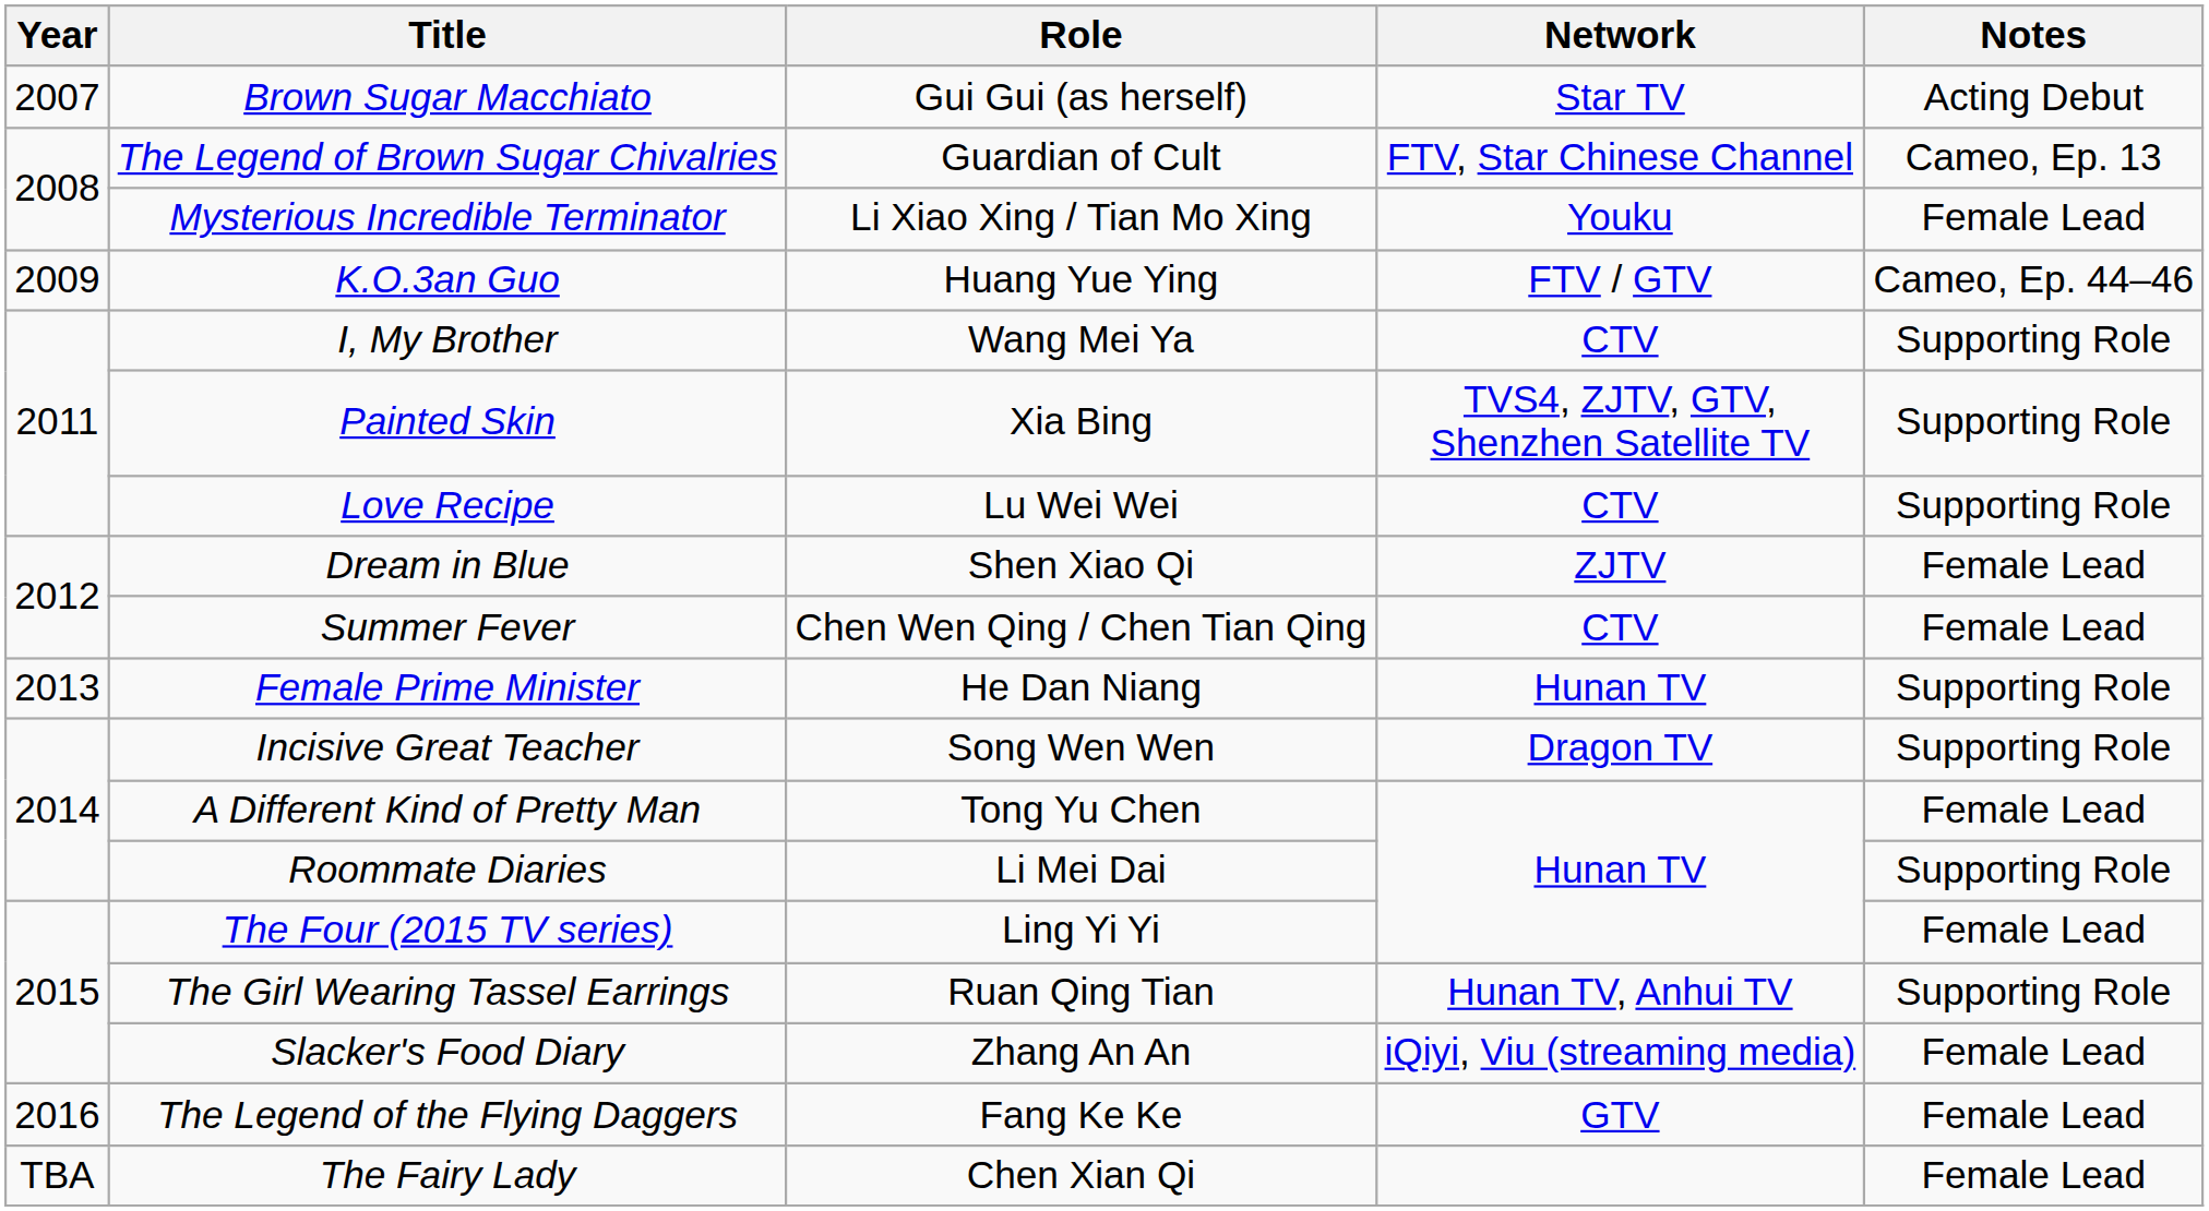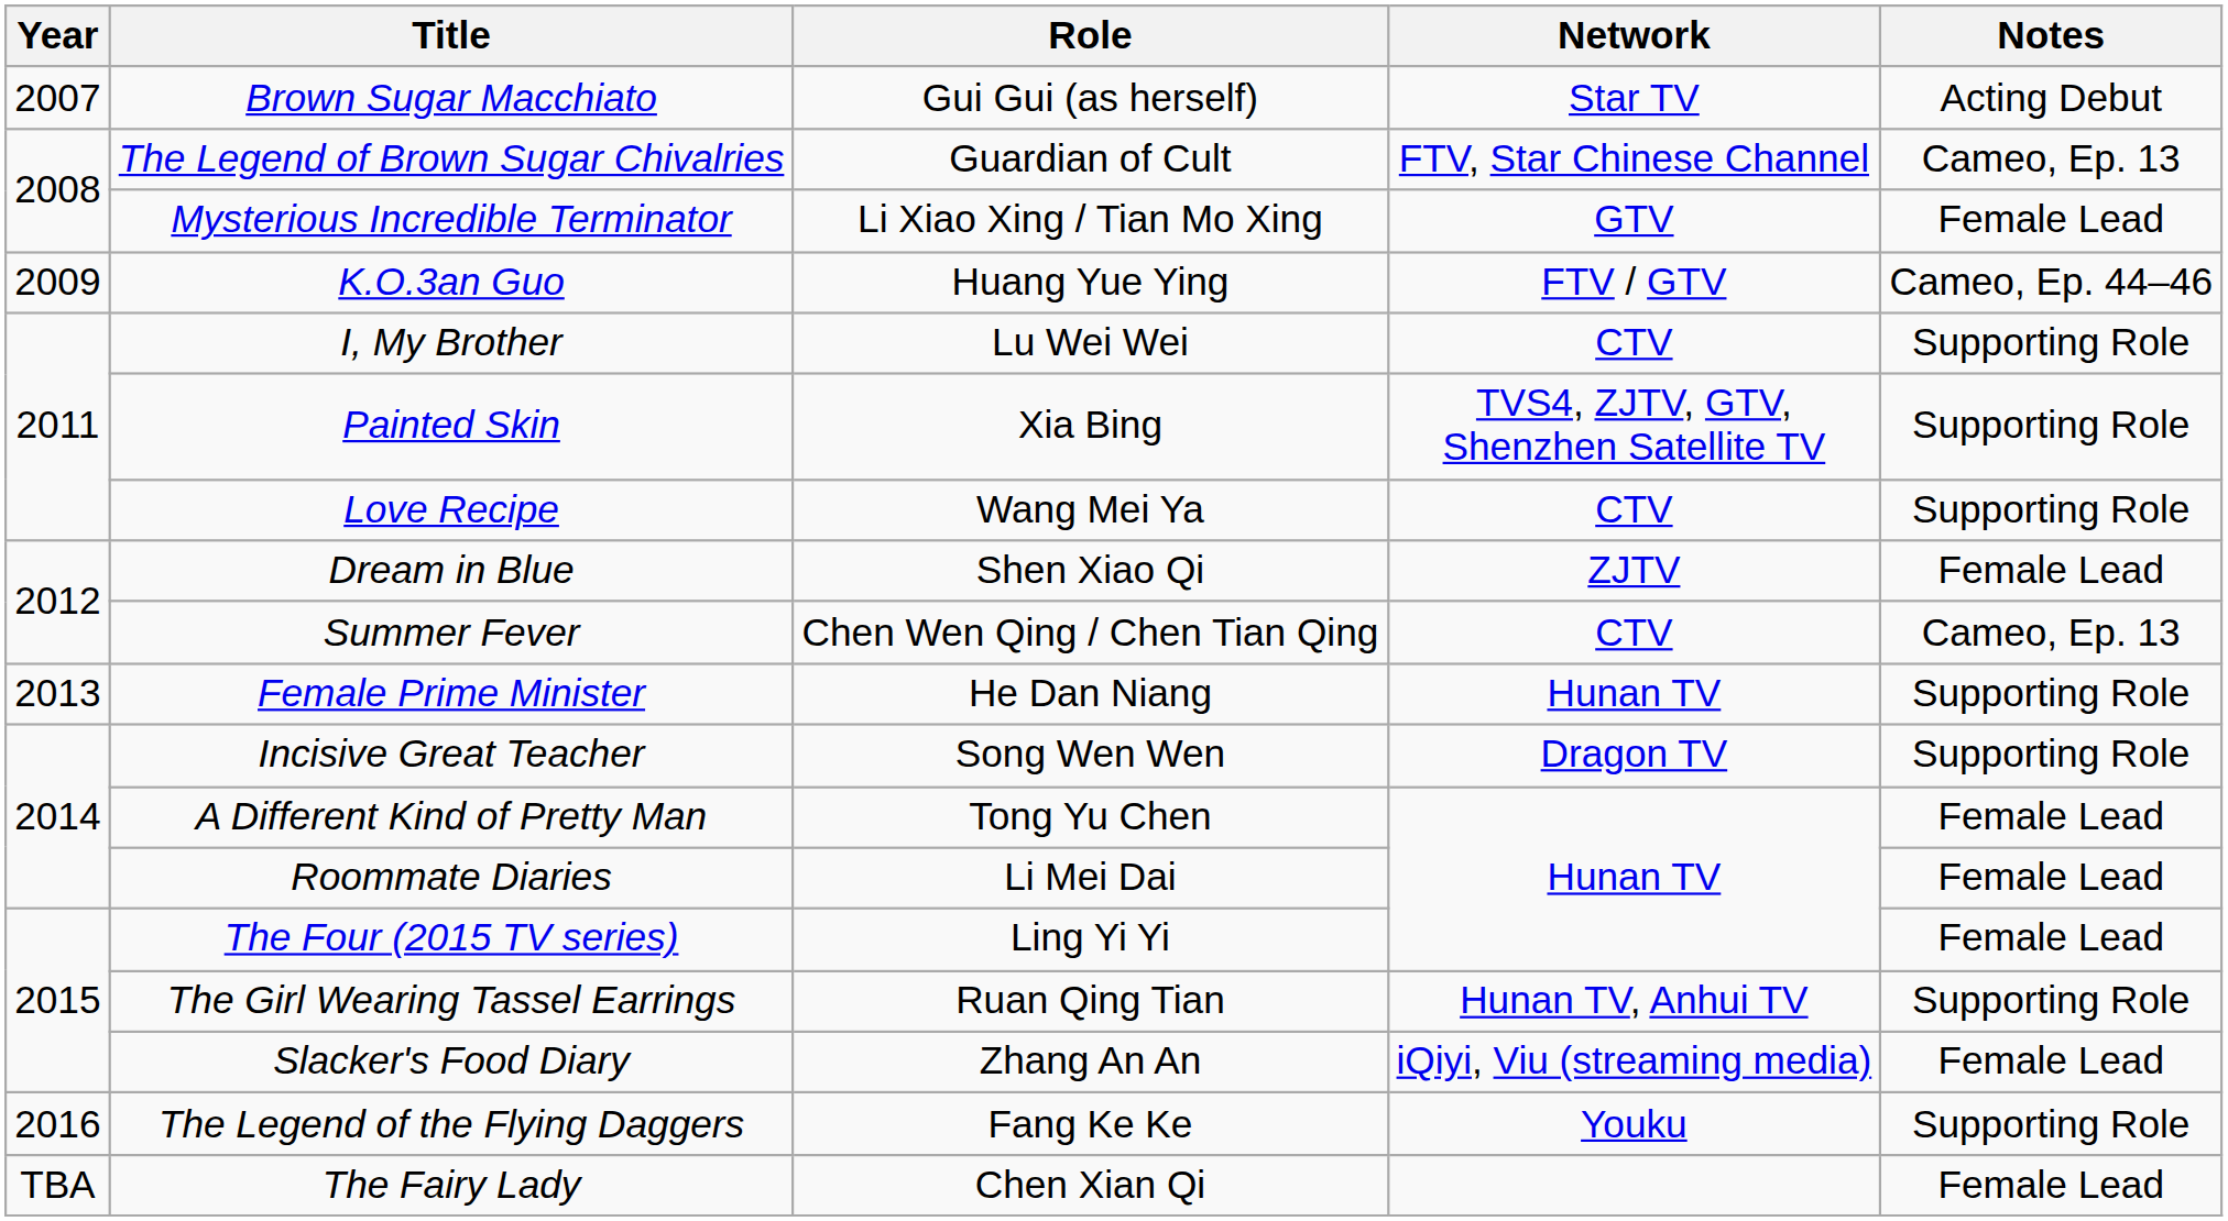Mysterious Incredible Terminator | Network: Youku -> GTV
I, My Brother | Role: Wang Mei Ya -> Lu Wei Wei
Love Recipe | Role: Lu Wei Wei -> Wang Mei Ya
Summer Fever | Notes: Female Lead -> Cameo, Ep. 13
Roommate Diaries | Notes: Supporting Role -> Female Lead
The Legend of the Flying Daggers | Network: GTV -> Youku
The Legend of the Flying Daggers | Notes: Female Lead -> Supporting Role
